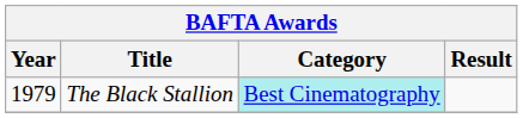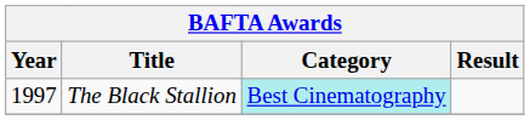The Black Stallion | Year: 1979 -> 1997
